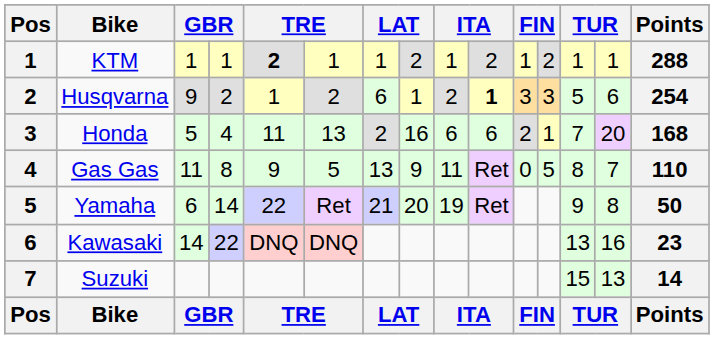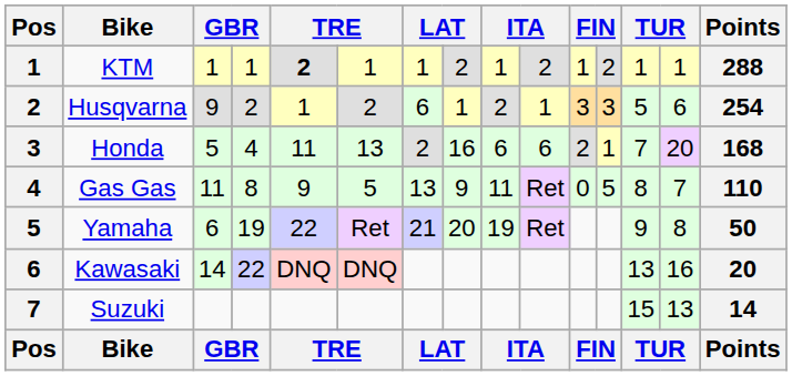Husqvarna | column 10: bold -> normal
Yamaha | column 4: 14 -> 19
Kawasaki | Points: 23 -> 20
